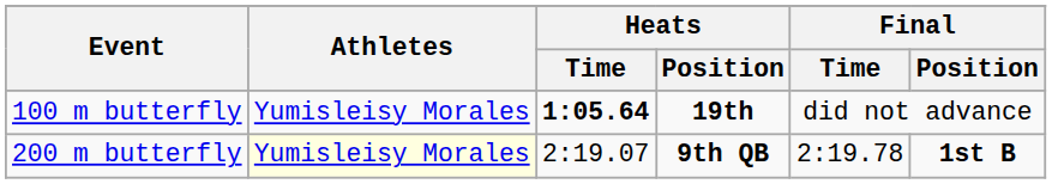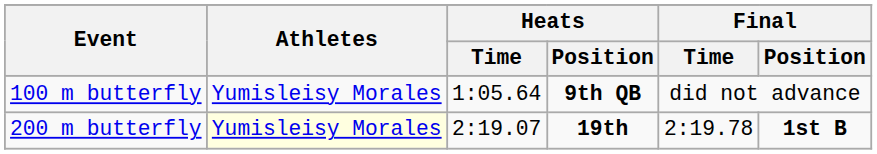100 m butterfly | Heats / Time: bold -> normal
100 m butterfly | Heats / Position: 19th -> 9th QB
200 m butterfly | Heats / Position: 9th QB -> 19th
